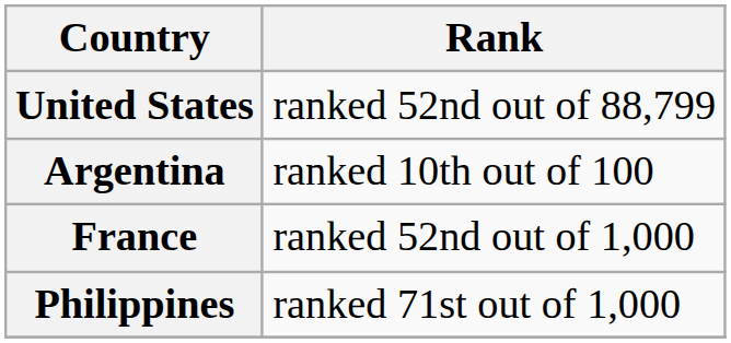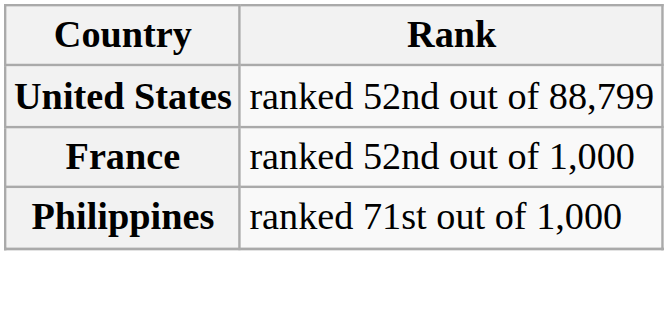- row: Argentina | ranked 10th out of 100
